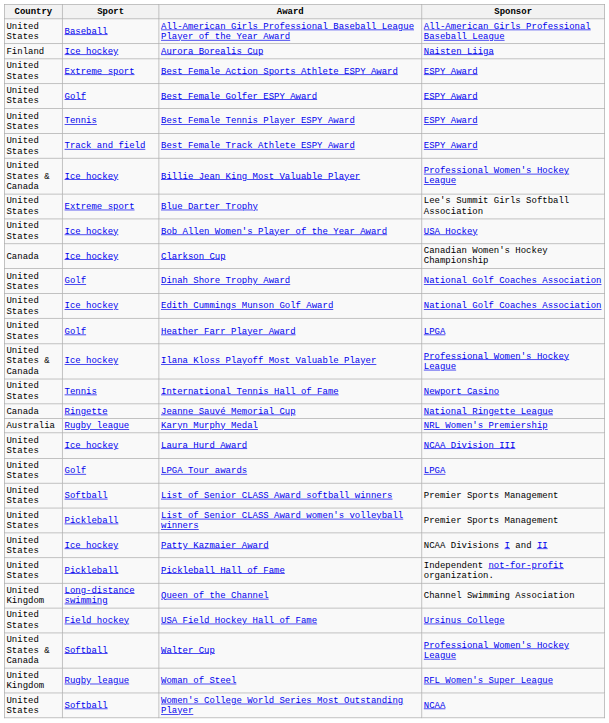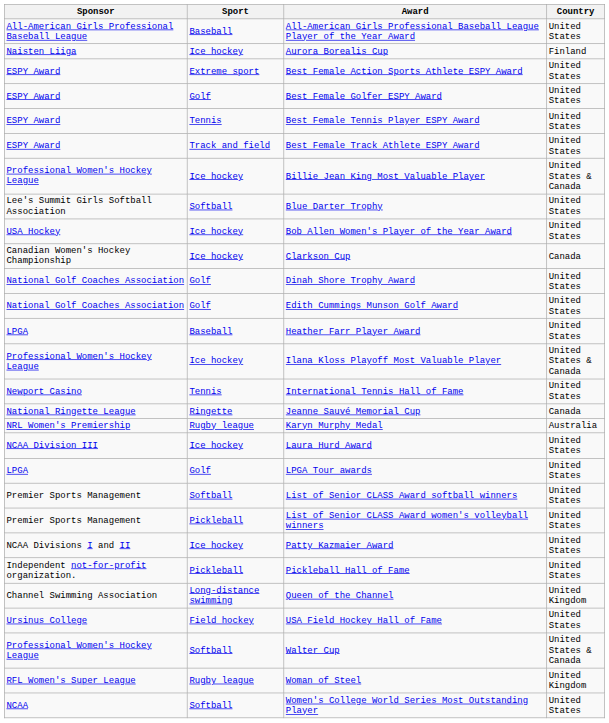columns swapped: Country <-> Sponsor
Blue Darter Trophy | Sport: Extreme sport -> Softball
Edith Cummings Munson Golf Award | Sport: Ice hockey -> Golf
Heather Farr Player Award | Sport: Golf -> Baseball
